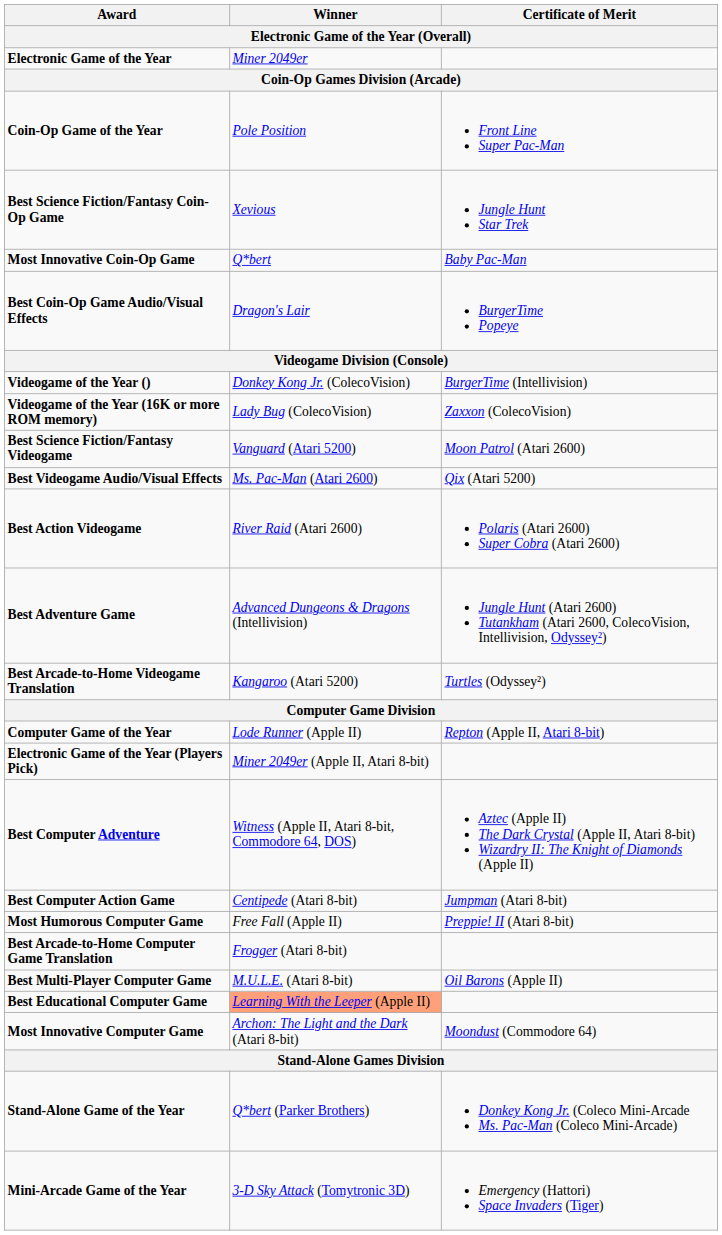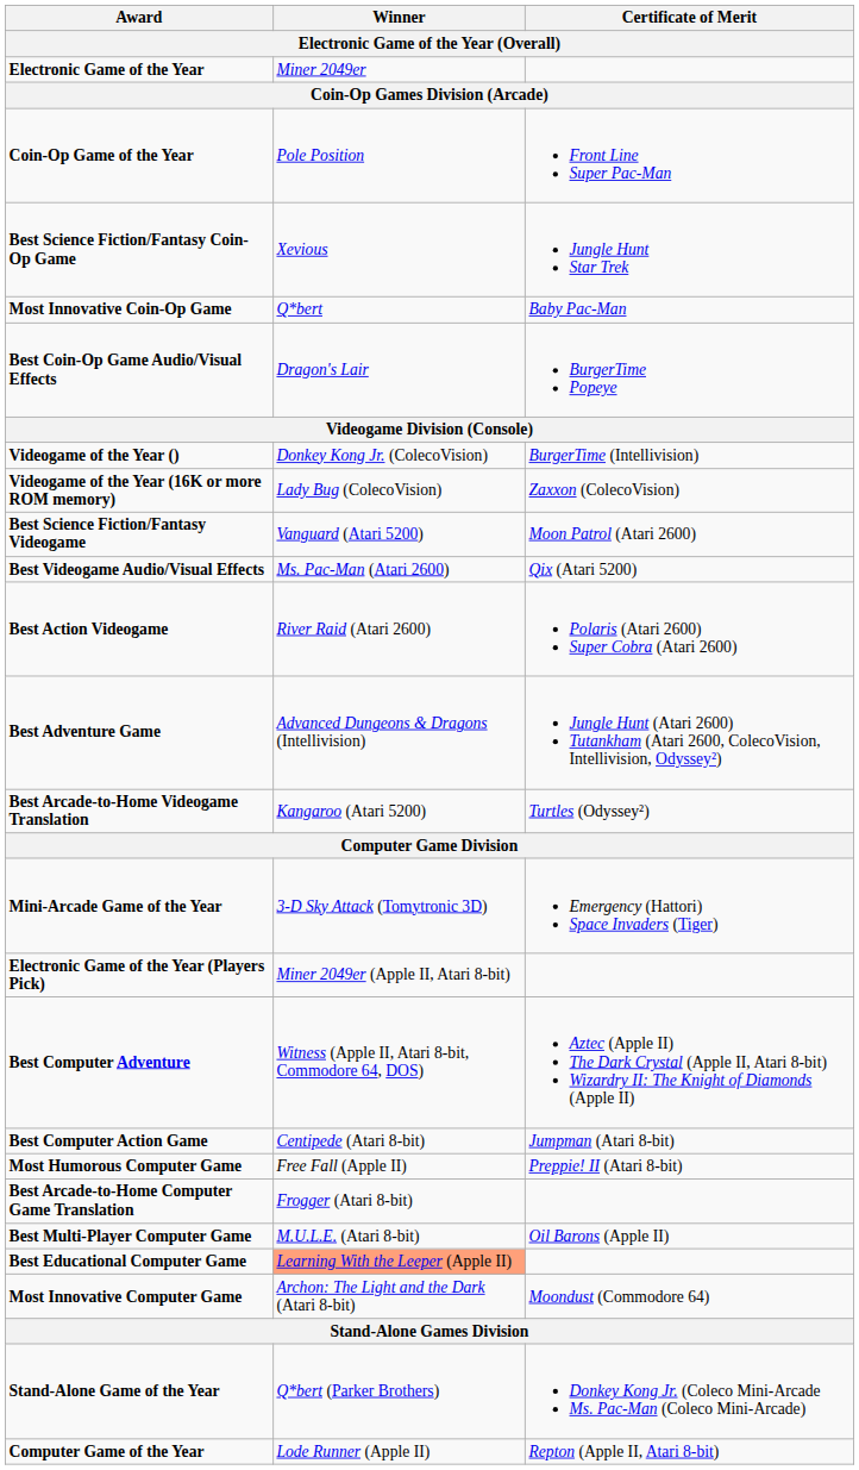rows swapped: Computer Game of the Year <-> Mini-Arcade Game of the Year
